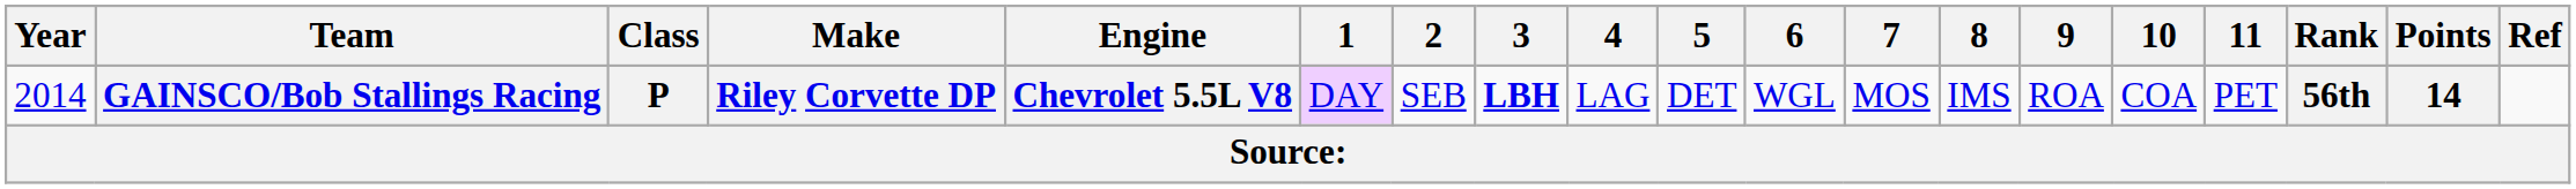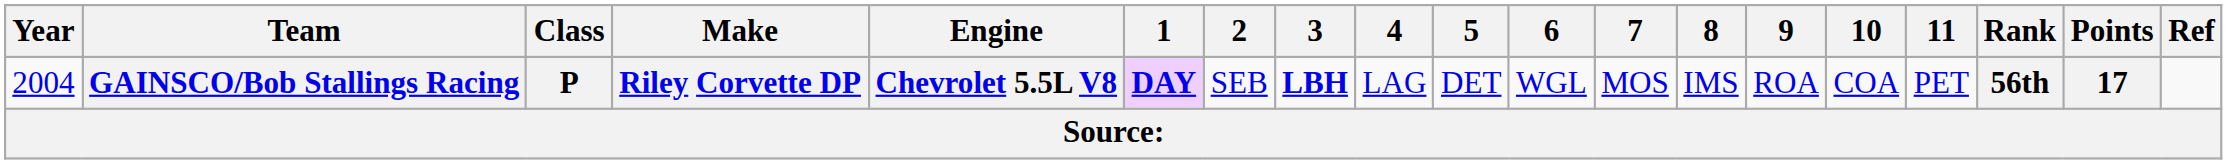GAINSCO/Bob Stallings Racing | Year: 2014 -> 2004
GAINSCO/Bob Stallings Racing | 1: normal -> bold
GAINSCO/Bob Stallings Racing | Points: 14 -> 17
